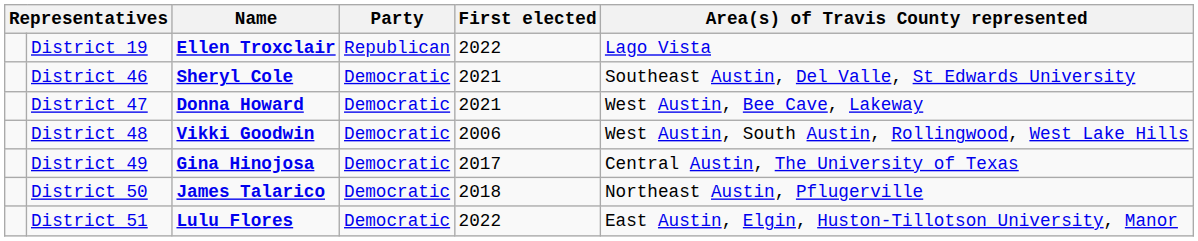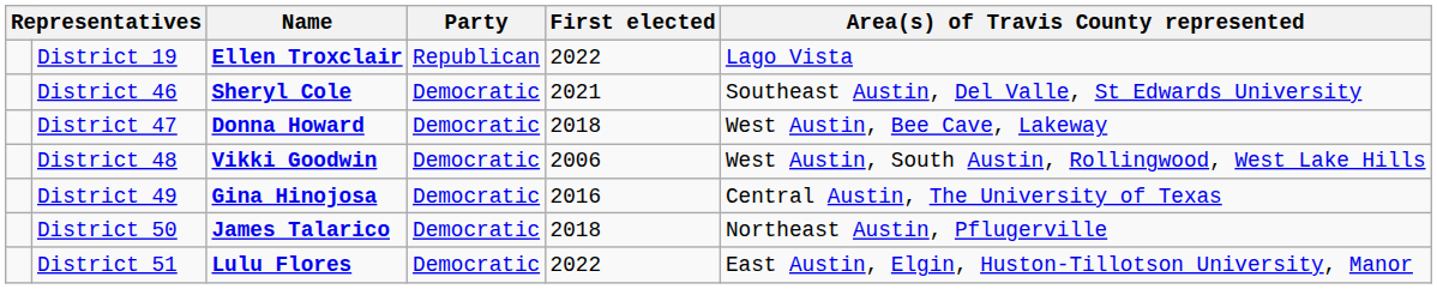District 47 | First elected: 2021 -> 2018
District 49 | First elected: 2017 -> 2016
